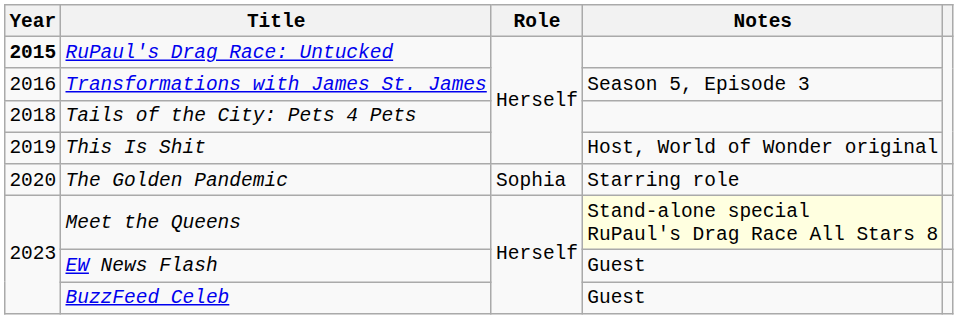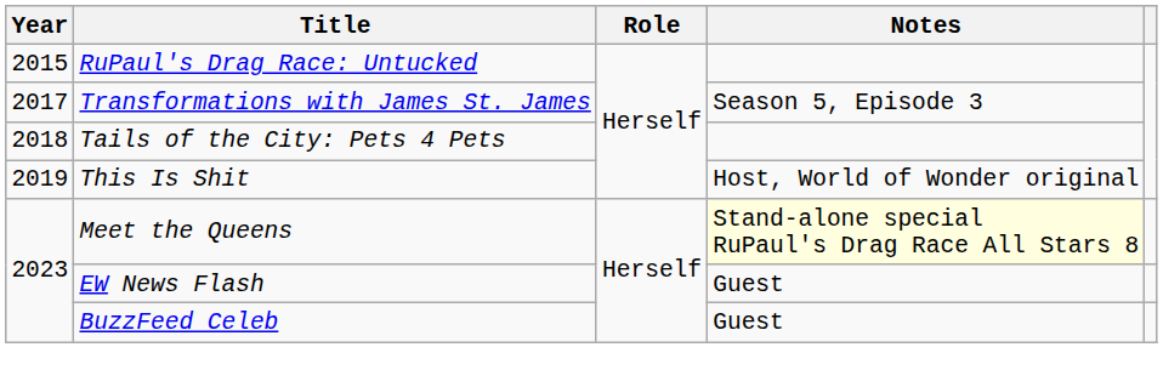RuPaul's Drag Race: Untucked | Year: bold -> normal
Transformations with James St. James | Year: 2016 -> 2017
- row: 2020 | The Golden Pandemic | Sophia | Starring role
